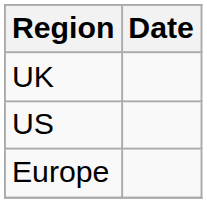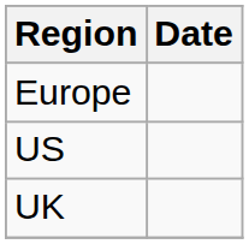rows swapped: UK <-> Europe
